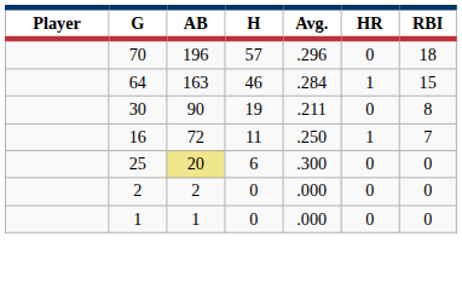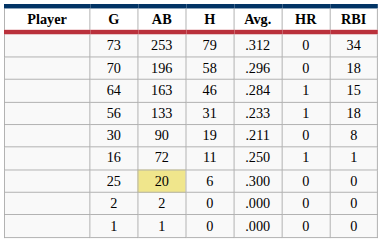+ row: 73 | 253 | 79 | .312 | 0 | 34
70 | H: 57 -> 58
+ row: 56 | 133 | 31 | .233 | 1 | 18
16 | RBI: 7 -> 1
